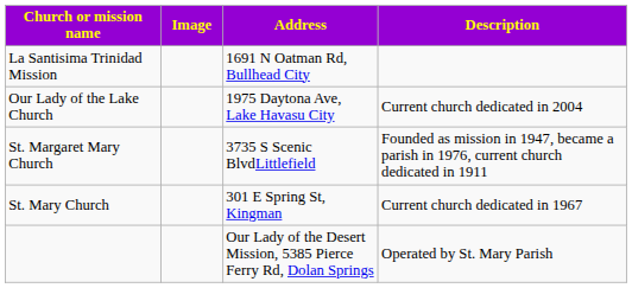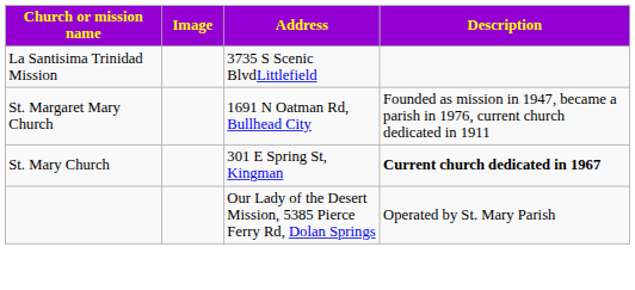La Santisima Trinidad Mission | Address: 1691 N Oatman Rd, Bullhead City -> 3735 S Scenic BlvdLittlefield
- row: Our Lady of the Lake Church | 1975 Daytona Ave, Lake Havasu City | Current church dedicated in 2004
St. Margaret Mary Church | Address: 3735 S Scenic BlvdLittlefield -> 1691 N Oatman Rd, Bullhead City
St. Mary Church | Description: normal -> bold
